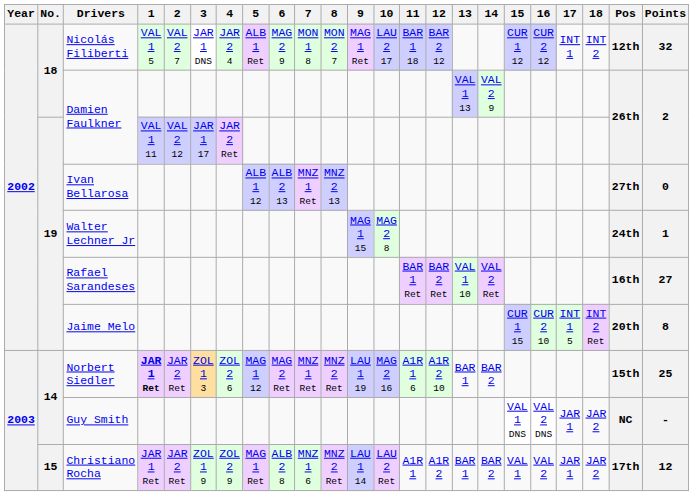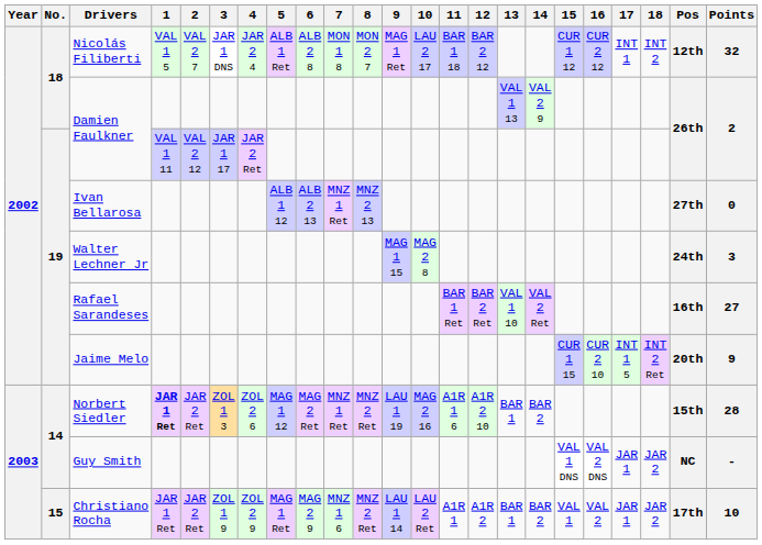Nicolás Filiberti | 6: MAG 2 9 -> ALB 2 8
Walter Lechner Jr | Points: 1 -> 3
Jaime Melo | Points: 8 -> 9
Norbert Siedler | Points: 25 -> 28
Christiano Rocha | 6: ALB 2 8 -> MAG 2 9
Christiano Rocha | Points: 12 -> 10
